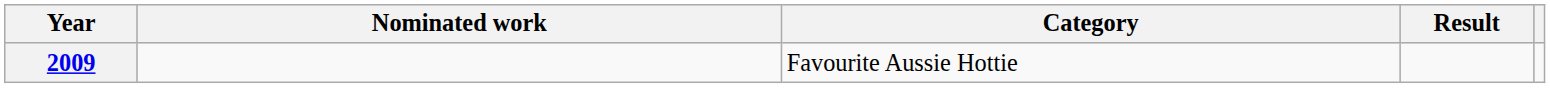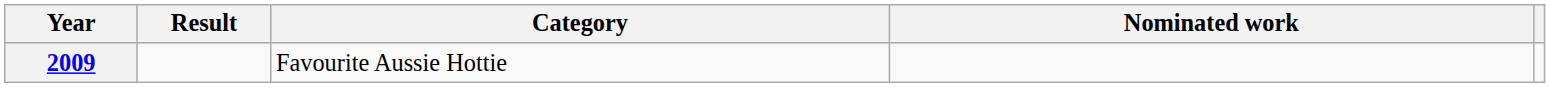columns swapped: Nominated work <-> Result
